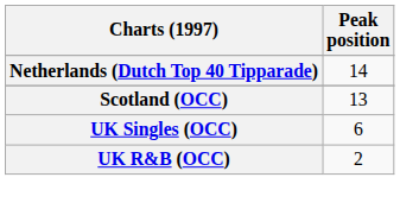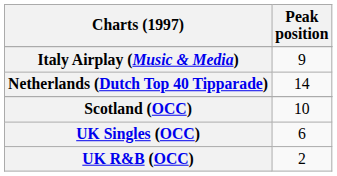+ row: Italy Airplay (Music & Media) | 9
Scotland (OCC) | Peak position: 13 -> 10
